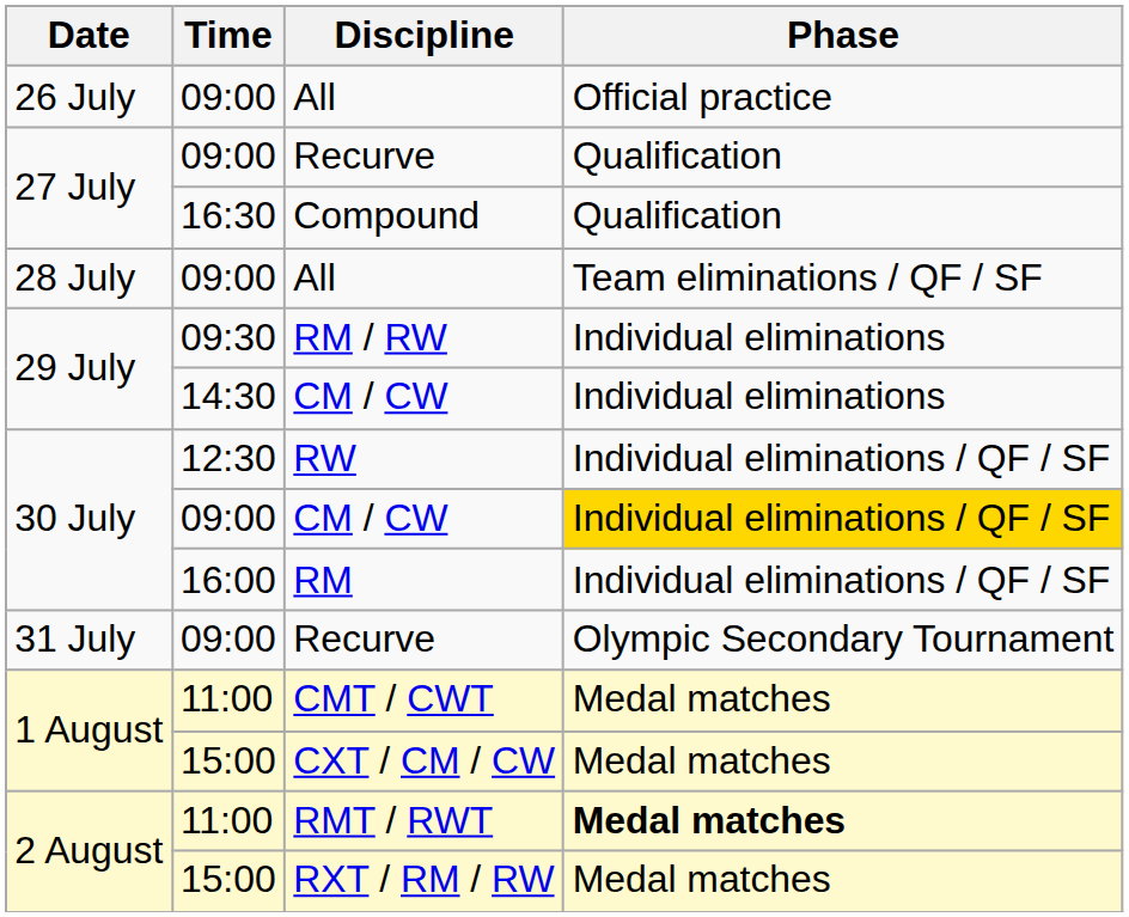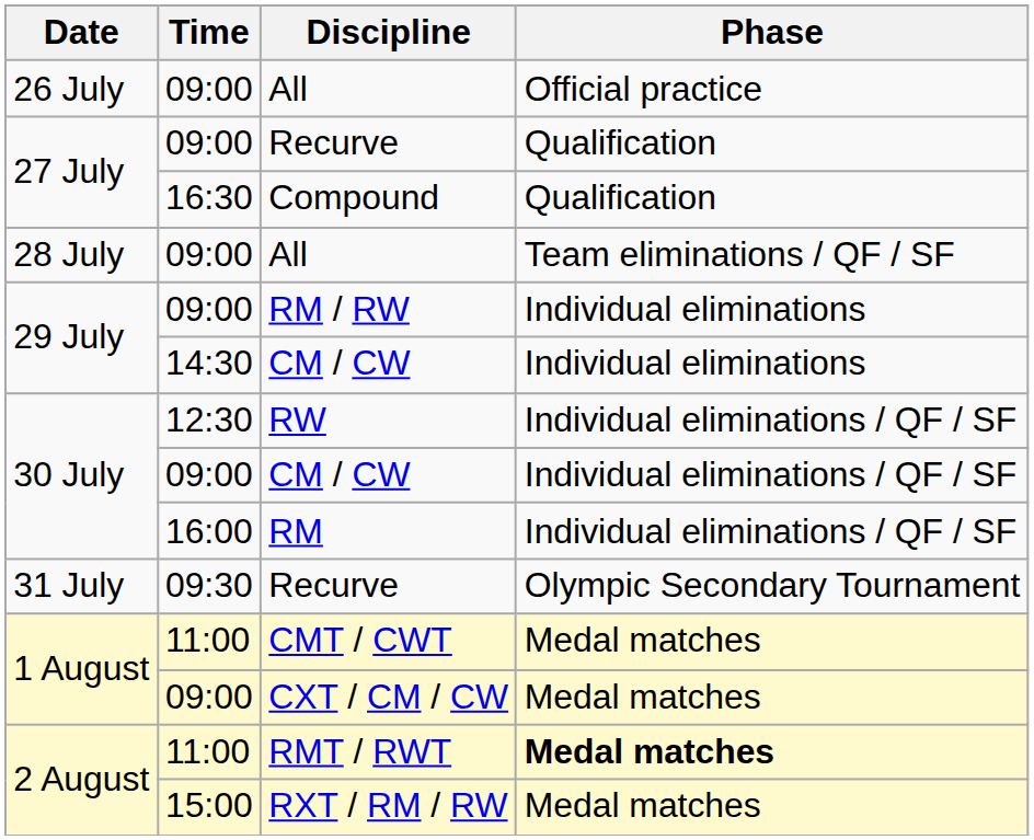RM / RW | Time: 09:30 -> 09:00
30 July / CM / CW | Phase: gold background -> no background
31 July / Recurve | Time: 09:00 -> 09:30
CXT / CM / CW | Time: 15:00 -> 09:00
